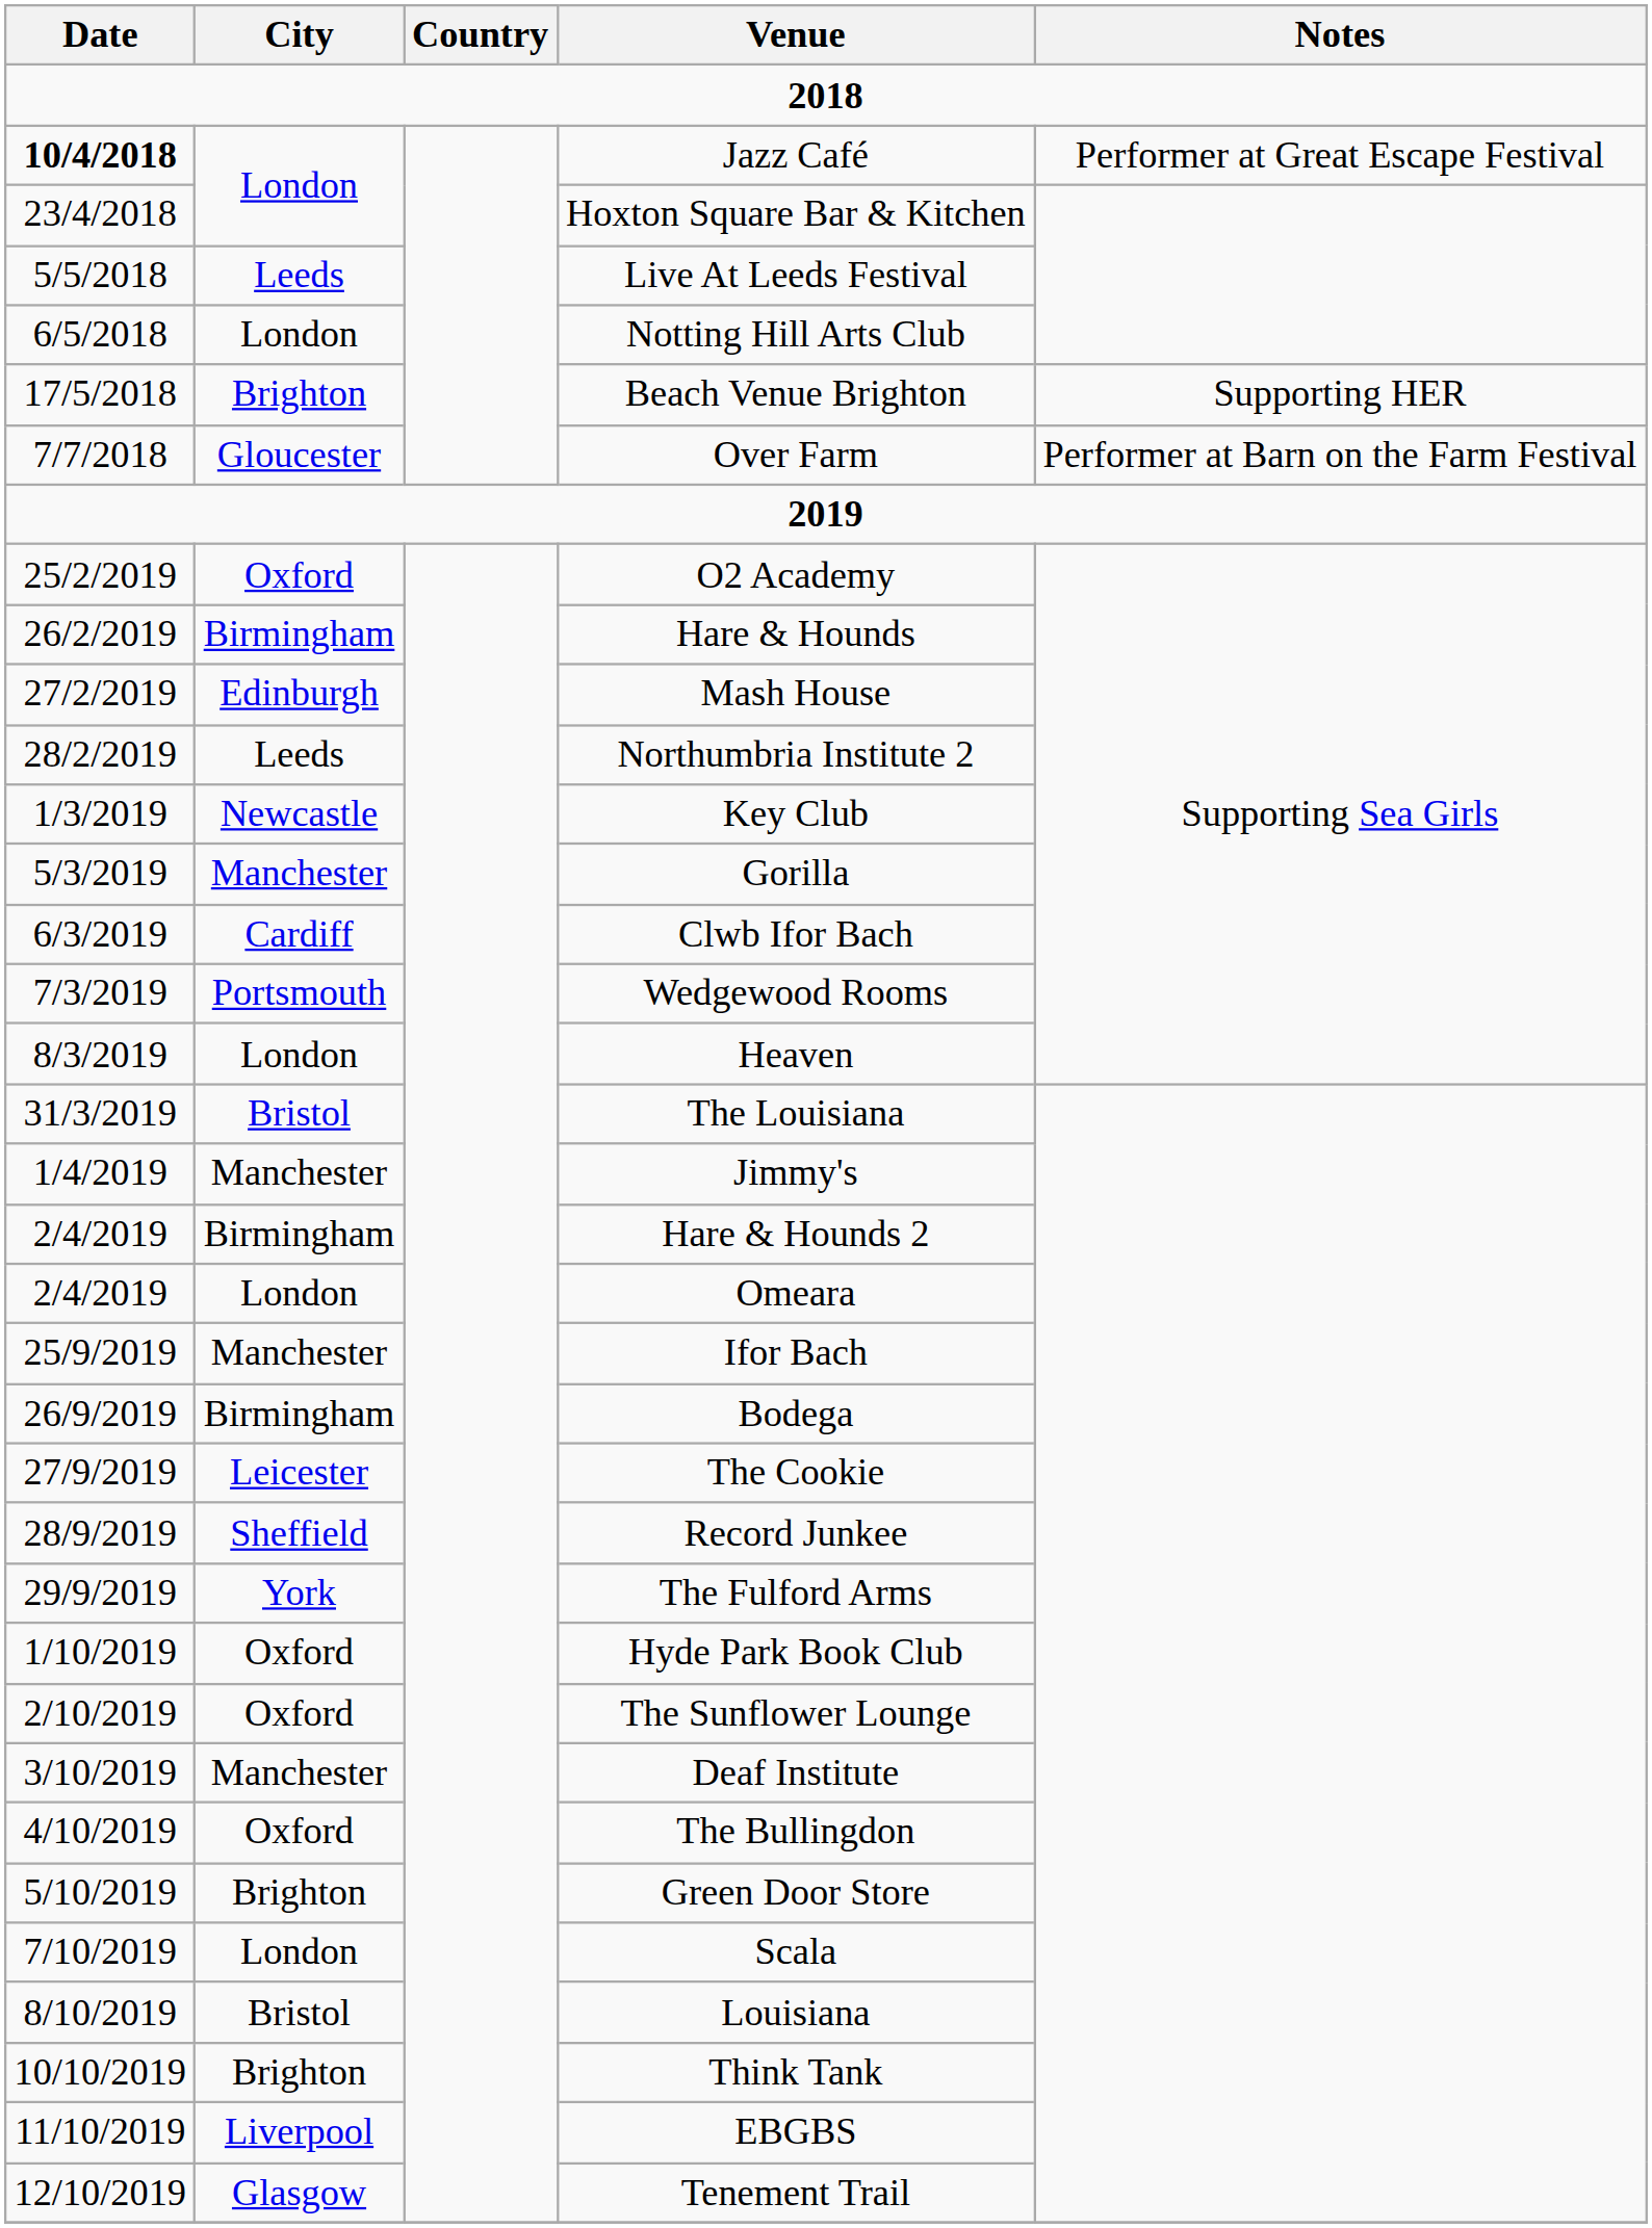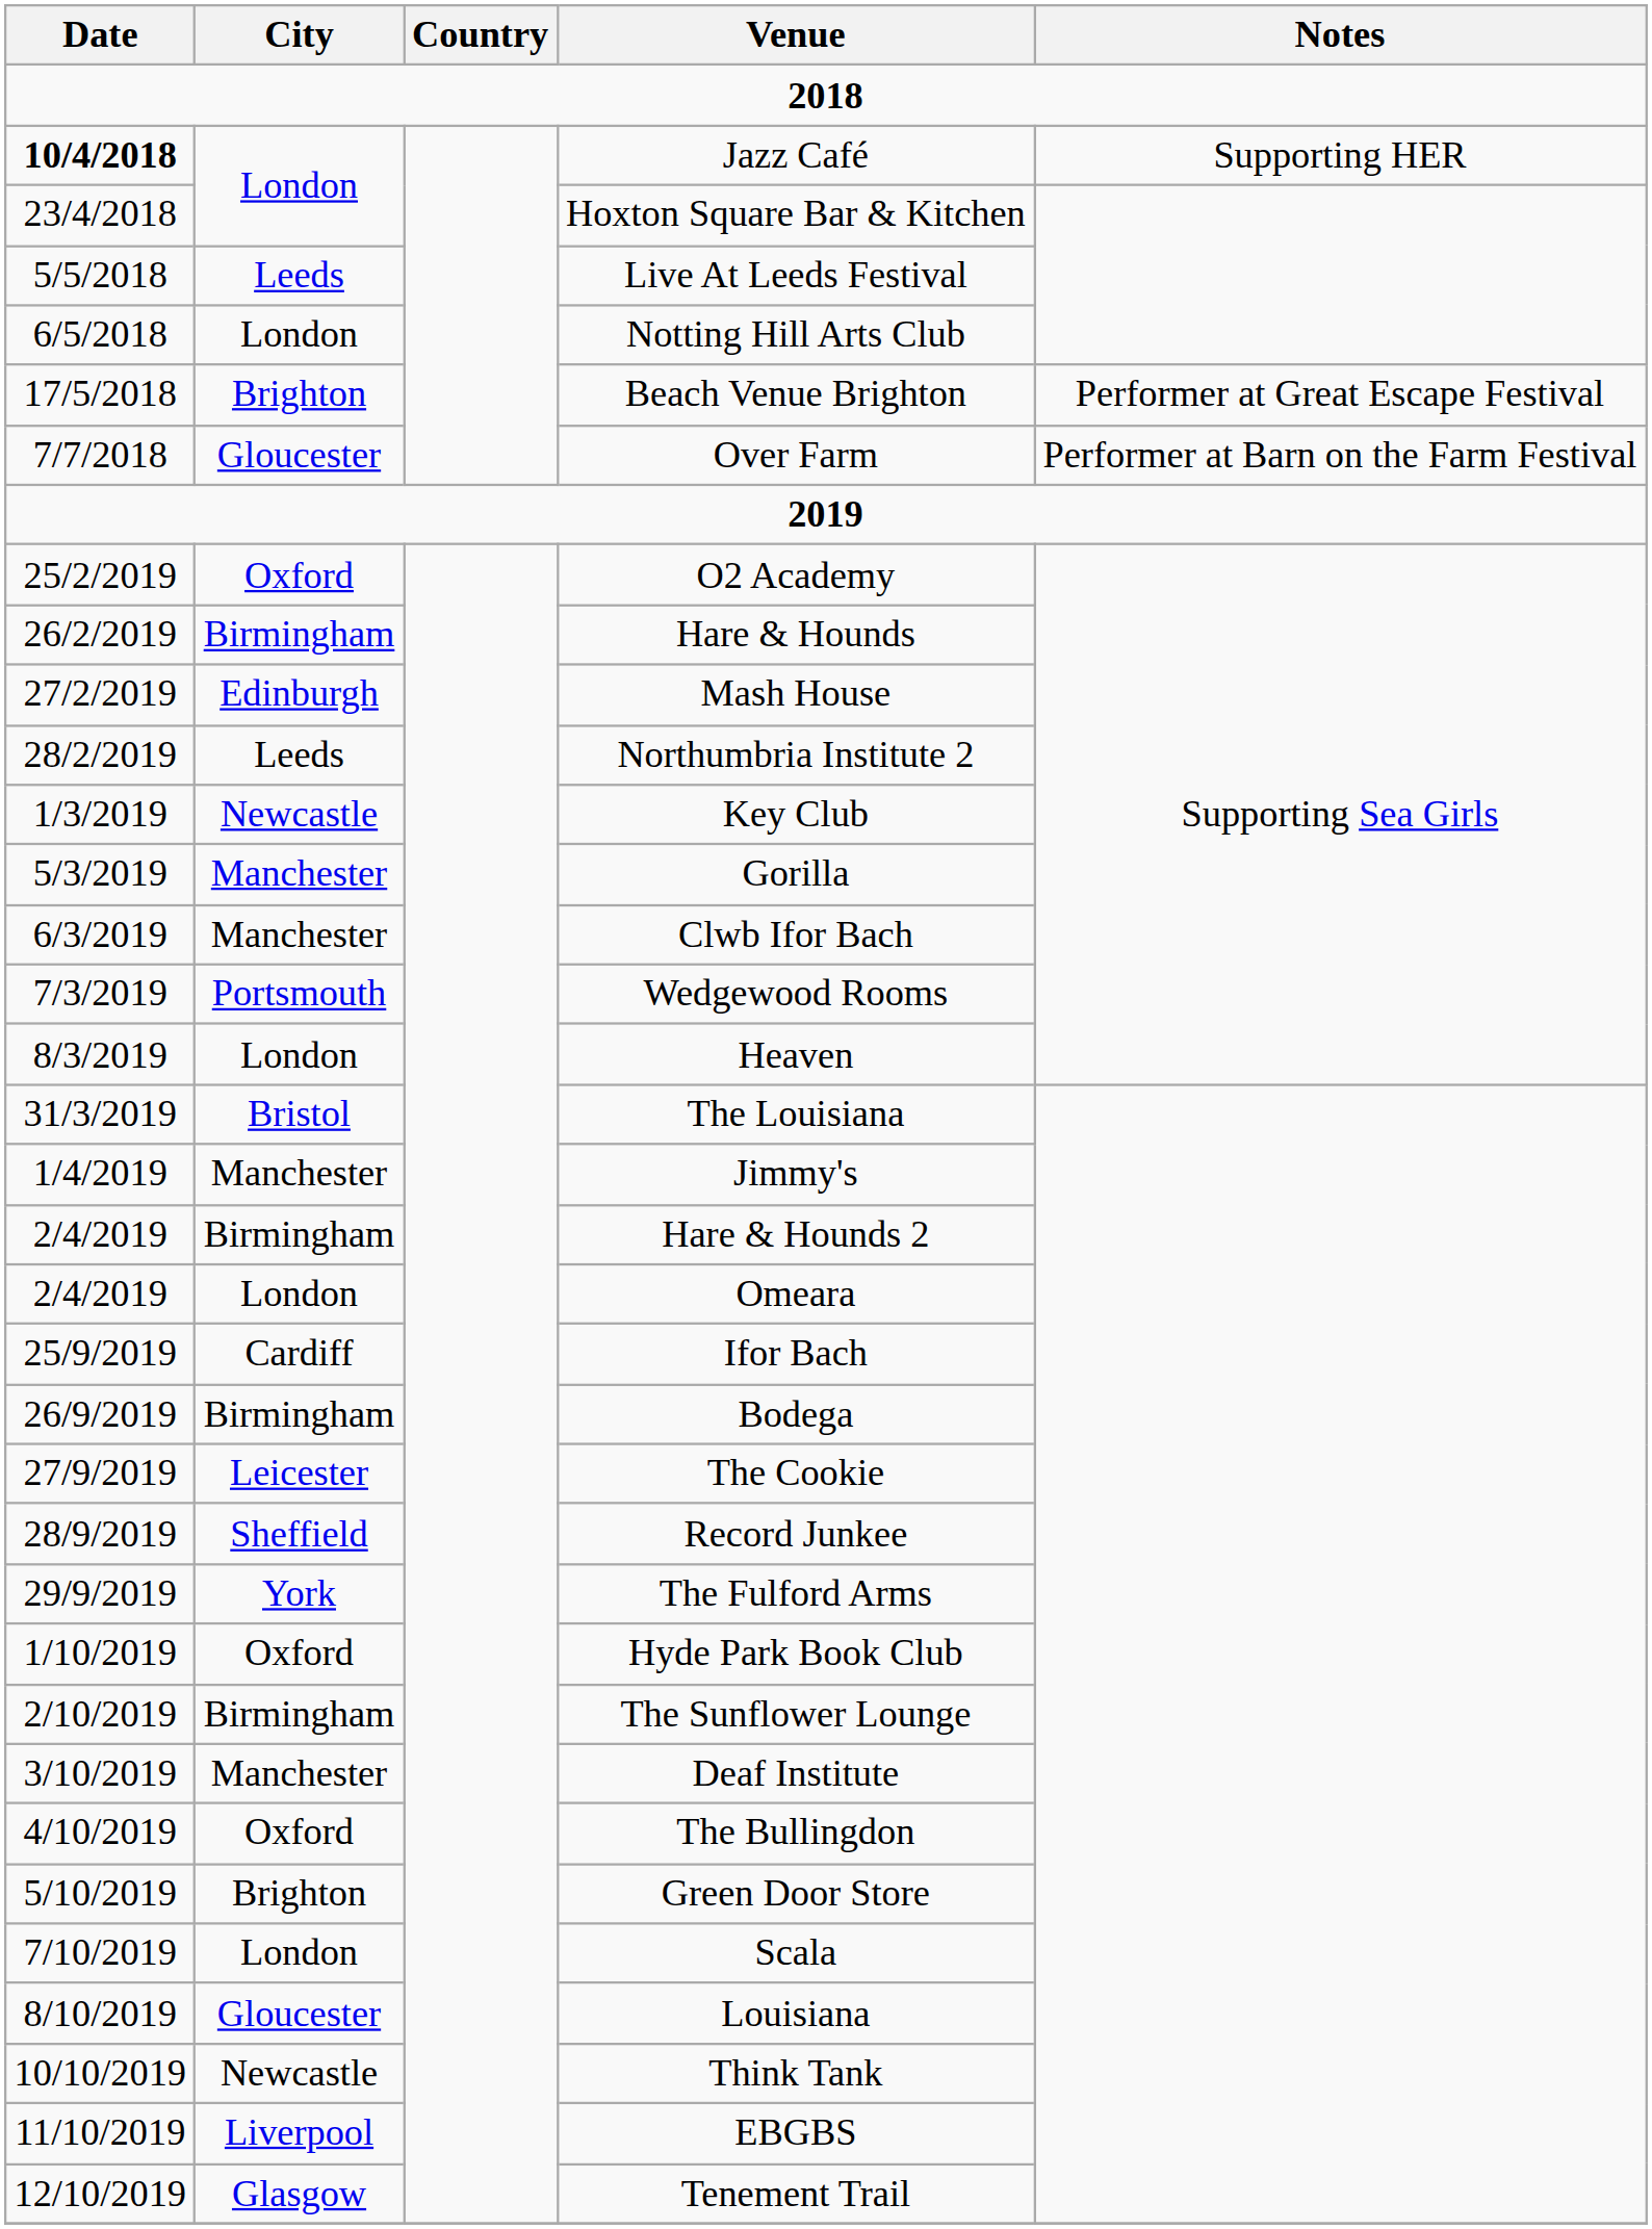Jazz Café | Notes: Performer at Great Escape Festival -> Supporting HER
Beach Venue Brighton | Notes: Supporting HER -> Performer at Great Escape Festival
Clwb Ifor Bach | City: Cardiff -> Manchester
Ifor Bach | City: Manchester -> Cardiff
The Sunflower Lounge | City: Oxford -> Birmingham
Louisiana | City: Bristol -> Gloucester
Think Tank | City: Brighton -> Newcastle
